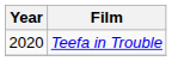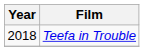Teefa in Trouble | Year: 2020 -> 2018
